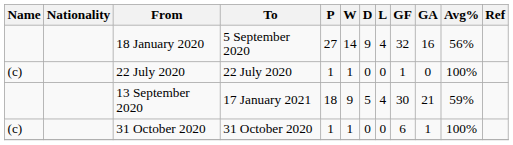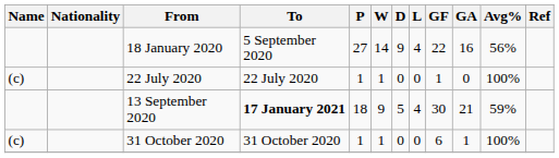18 January 2020 | GF: 32 -> 22
13 September 2020 | To: normal -> bold
